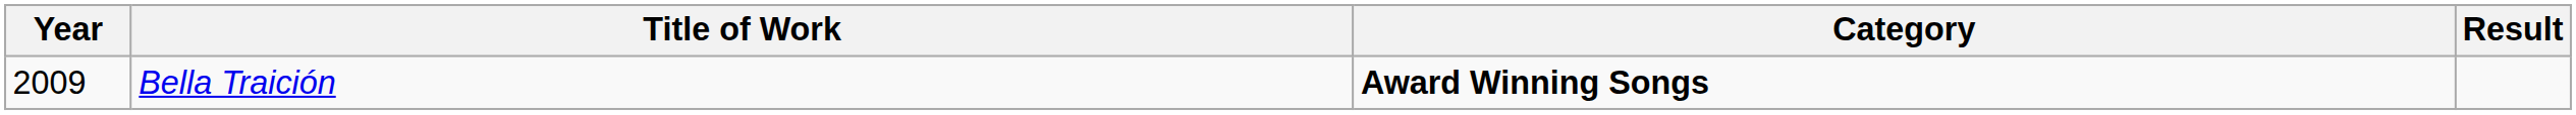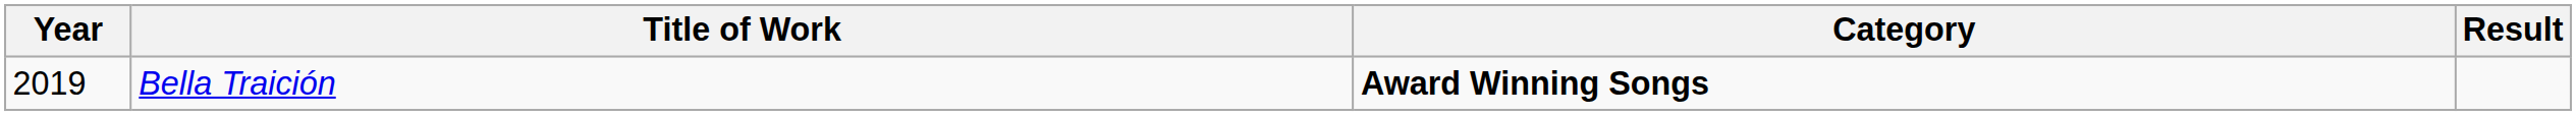Bella Traición | Year: 2009 -> 2019
